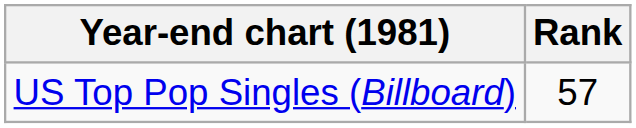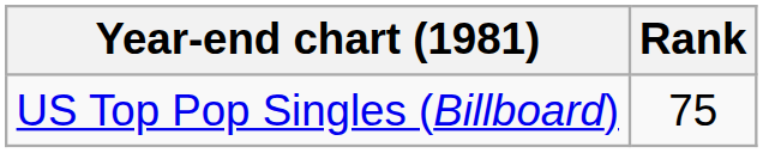US Top Pop Singles (Billboard) | Rank: 57 -> 75
